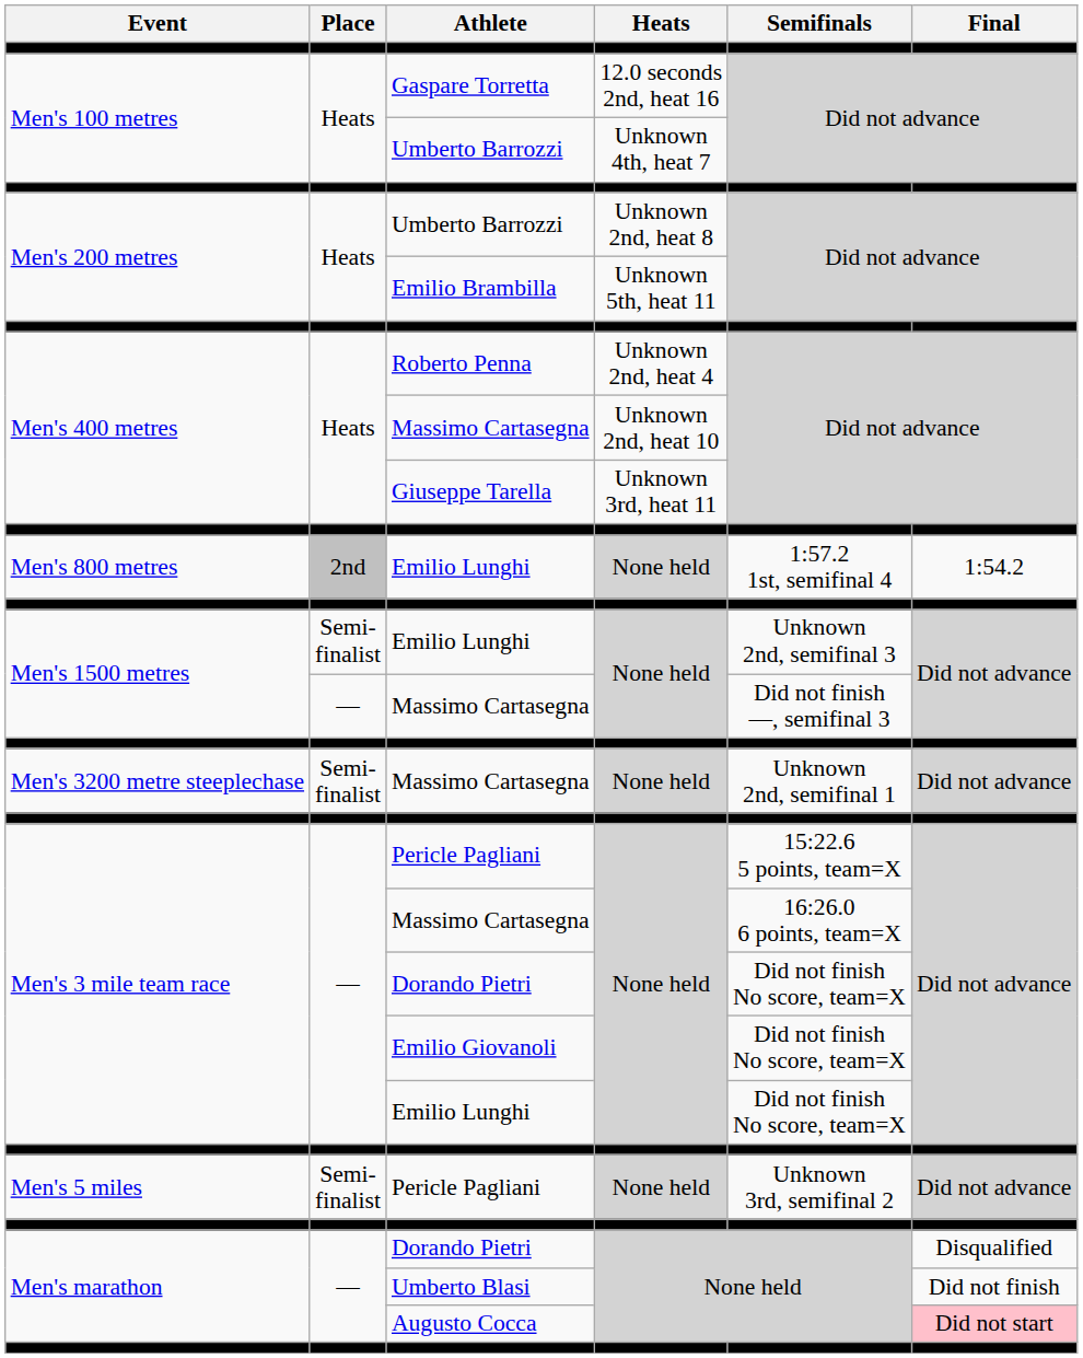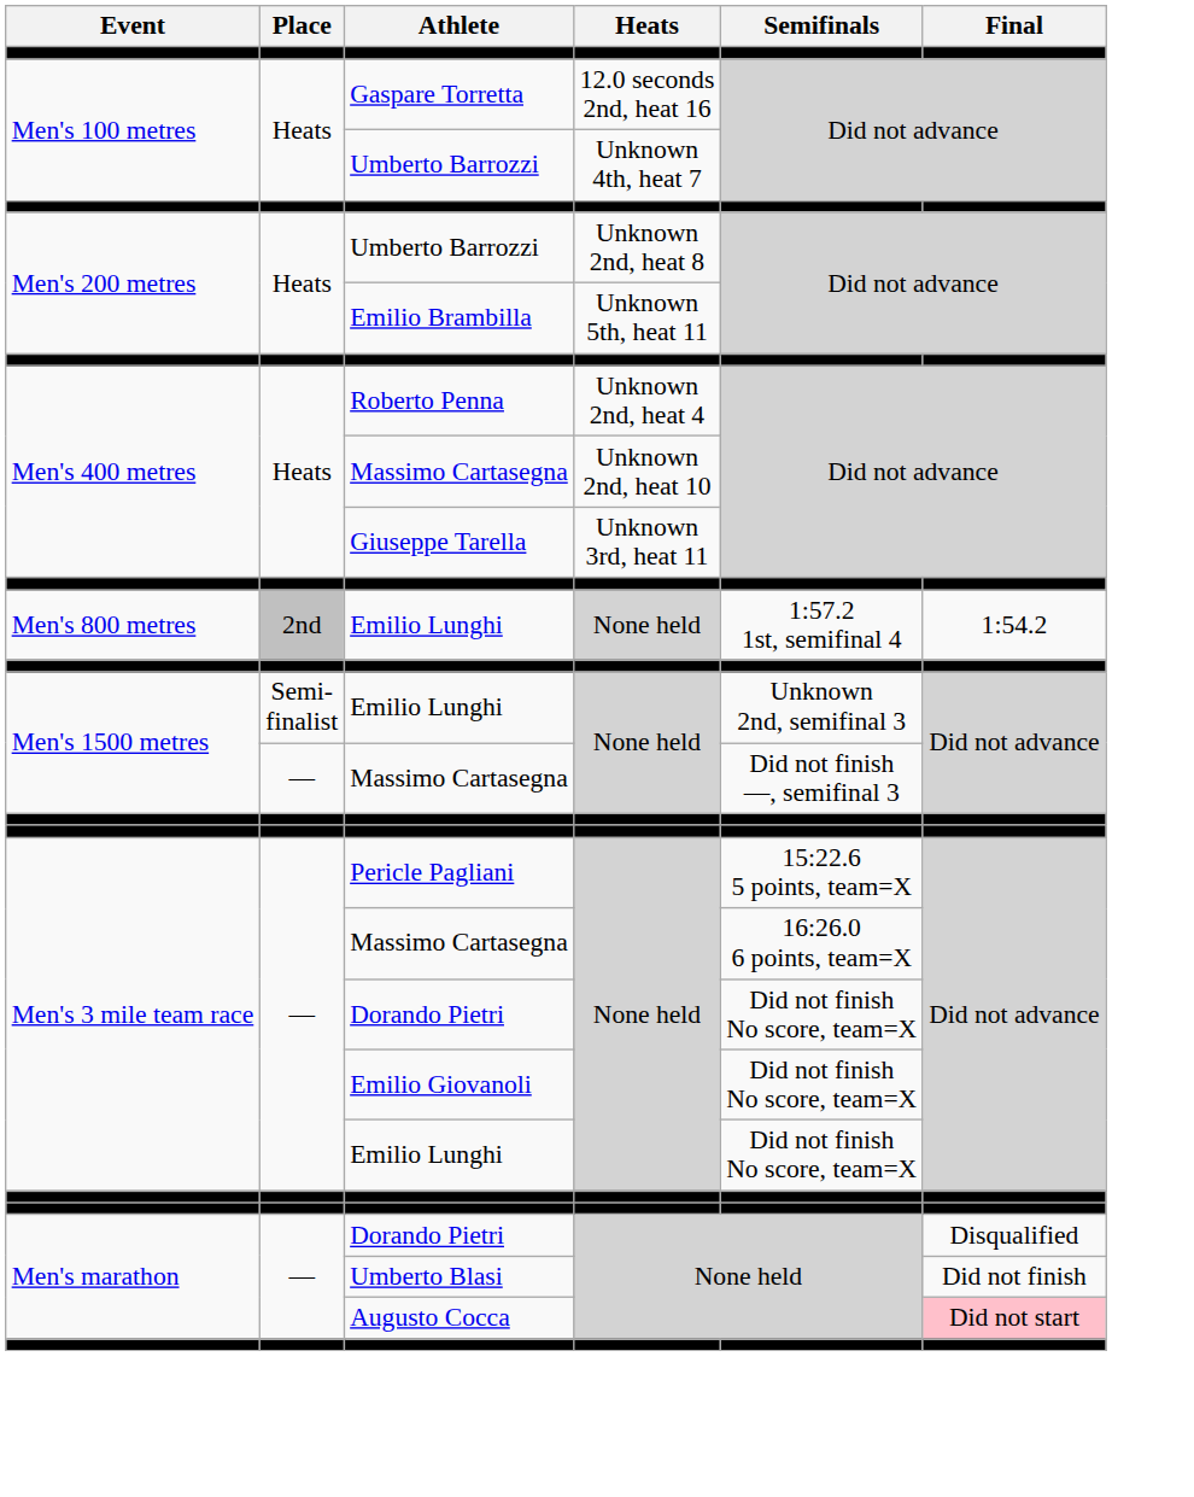- row: Men's 3200 metre steeplechase | Semi- finalist | Massimo Cartasegna | None held | Unknown 2nd, semifinal 1 | Did not advance
- row: Men's 5 miles | Semi- finalist | Pericle Pagliani | None held | Unknown 3rd, semifinal 2 | Did not advance
